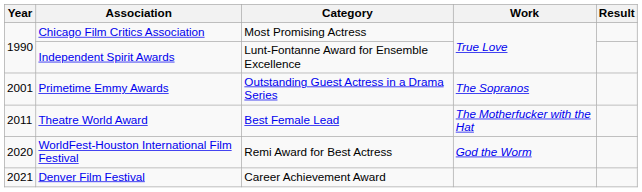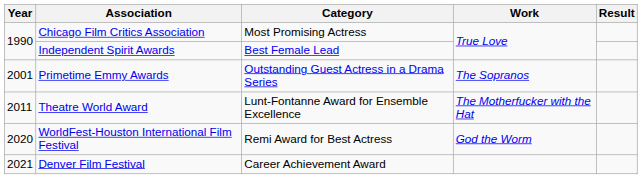Independent Spirit Awards | Category: Lunt-Fontanne Award for Ensemble Excellence -> Best Female Lead
Theatre World Award | Category: Best Female Lead -> Lunt-Fontanne Award for Ensemble Excellence
